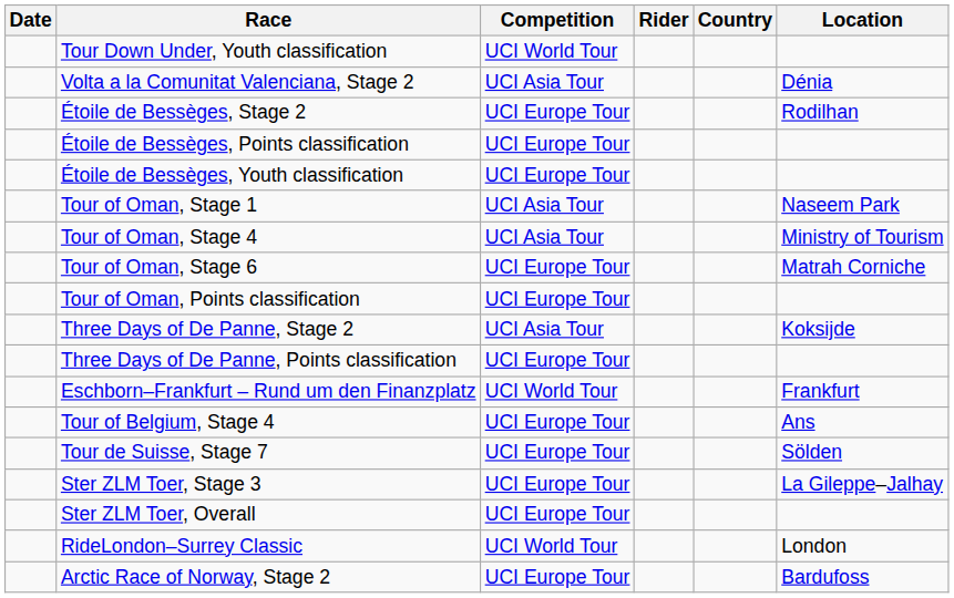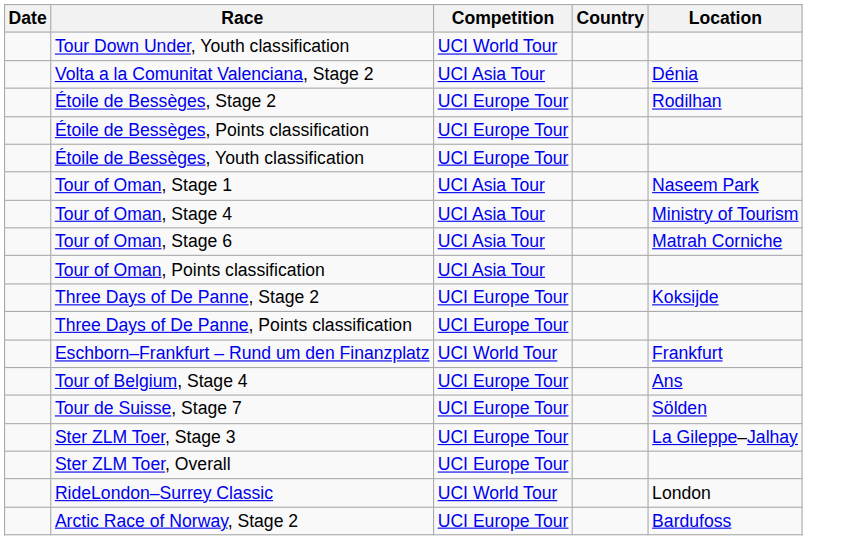- column: Rider
Tour of Oman, Stage 6 | Competition: UCI Europe Tour -> UCI Asia Tour
Tour of Oman, Points classification | Competition: UCI Europe Tour -> UCI Asia Tour
Three Days of De Panne, Stage 2 | Competition: UCI Asia Tour -> UCI Europe Tour
